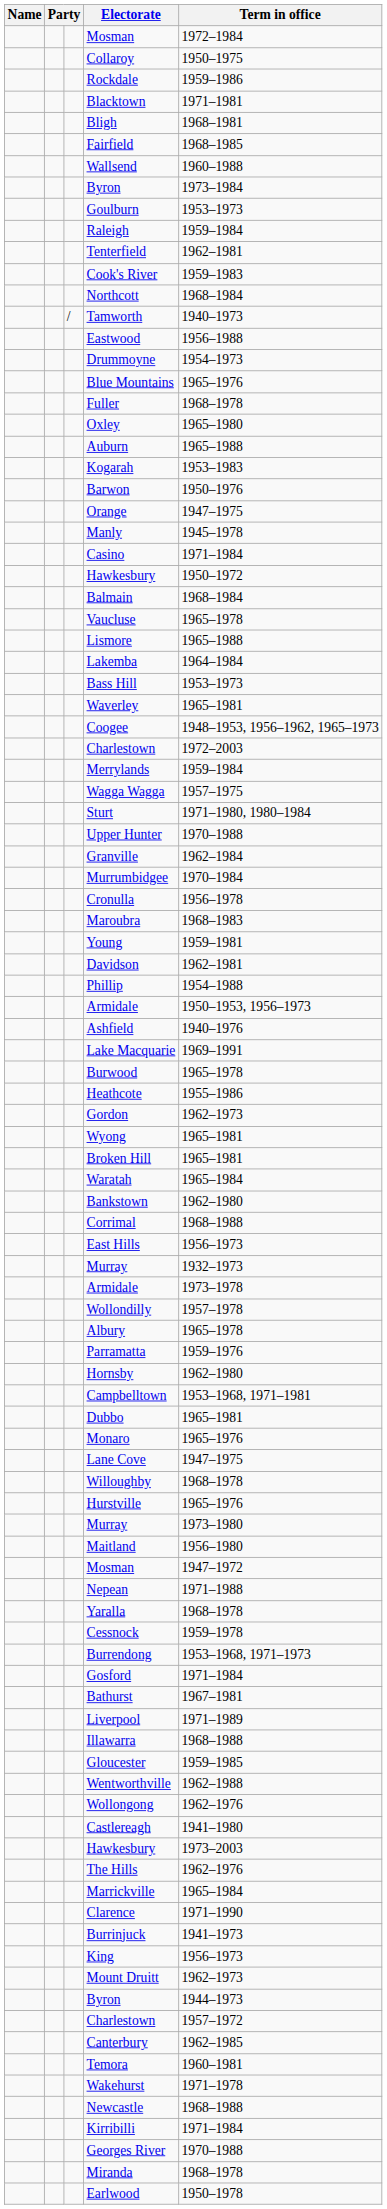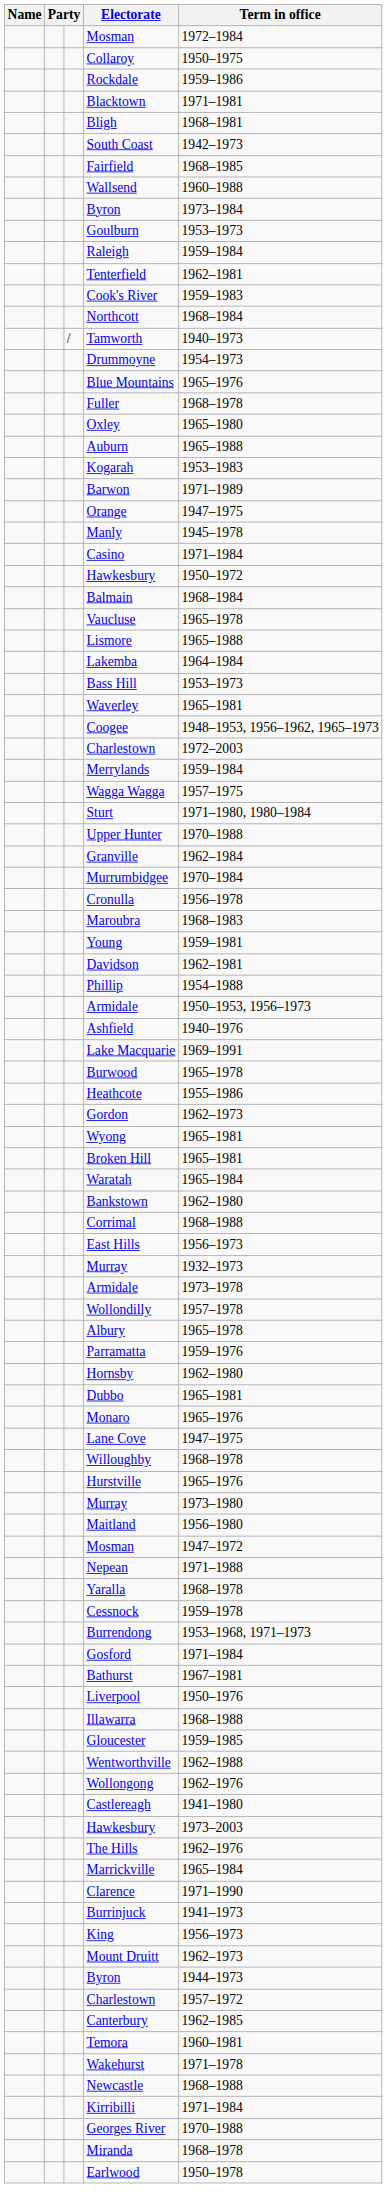+ row: South Coast | 1942–1973
- row: Eastwood | 1956–1988
Barwon | Term in office: 1950–1976 -> 1971–1989
- row: Campbelltown | 1953–1968, 1971–1981
Liverpool | Term in office: 1971–1989 -> 1950–1976
